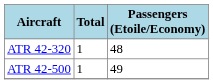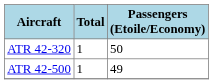ATR 42-320 | Passengers (Etoile/Economy): 48 -> 50
